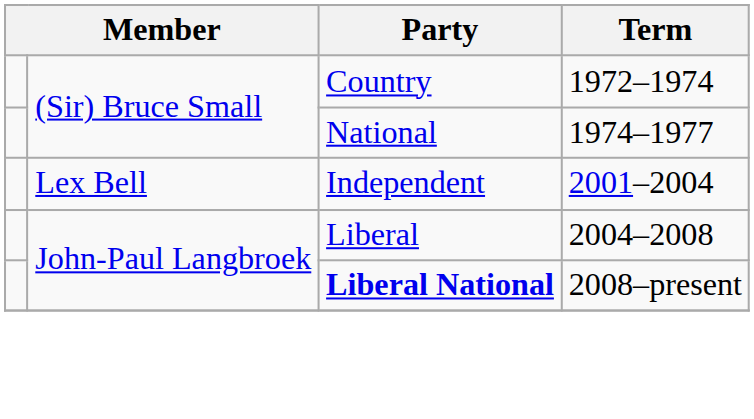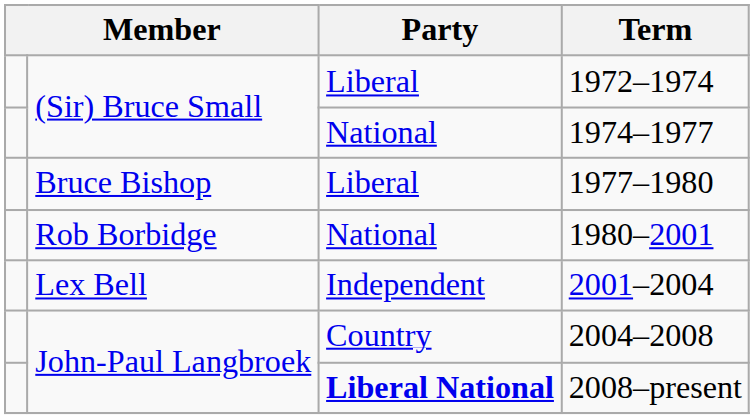1972–1974 | Party: Country -> Liberal
+ row: Bruce Bishop | Liberal | 1977–1980
+ row: Rob Borbidge | National | 1980–2001
2004–2008 | Party: Liberal -> Country
